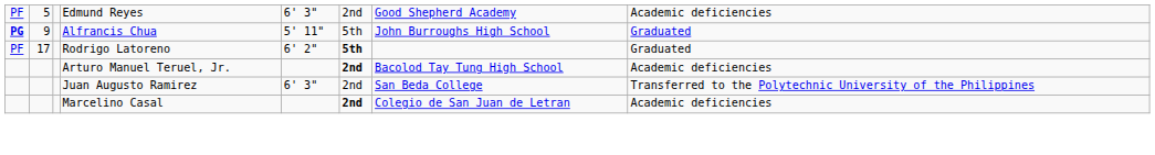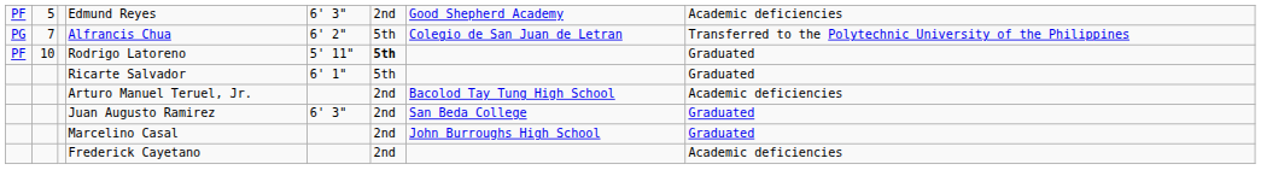Alfrancis Chua | column 1: bold -> normal
Alfrancis Chua | column 2: 9 -> 7
Alfrancis Chua | column 5: 5' 11" -> 6' 2"
Alfrancis Chua | column 7: John Burroughs High School -> Colegio de San Juan de Letran
Alfrancis Chua | column 8: Graduated -> Transferred to the Polytechnic University of the Philippines
Rodrigo Latoreno | column 2: 17 -> 10
Rodrigo Latoreno | column 5: 6' 2" -> 5' 11"
+ row: Ricarte Salvador | 6' 1" | 5th | Graduated
Arturo Manuel Teruel, Jr. | column 6: bold -> normal
Juan Augusto Ramirez | column 8: Transferred to the Polytechnic University of the Philippines -> Graduated
Marcelino Casal | column 6: bold -> normal
Marcelino Casal | column 7: Colegio de San Juan de Letran -> John Burroughs High School
Marcelino Casal | column 8: Academic deficiencies -> Graduated
+ row: Frederick Cayetano | 2nd | Academic deficiencies
